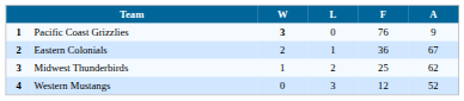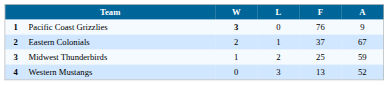Eastern Colonials | F: 36 -> 37
Midwest Thunderbirds | A: 62 -> 59
Western Mustangs | F: 12 -> 13
